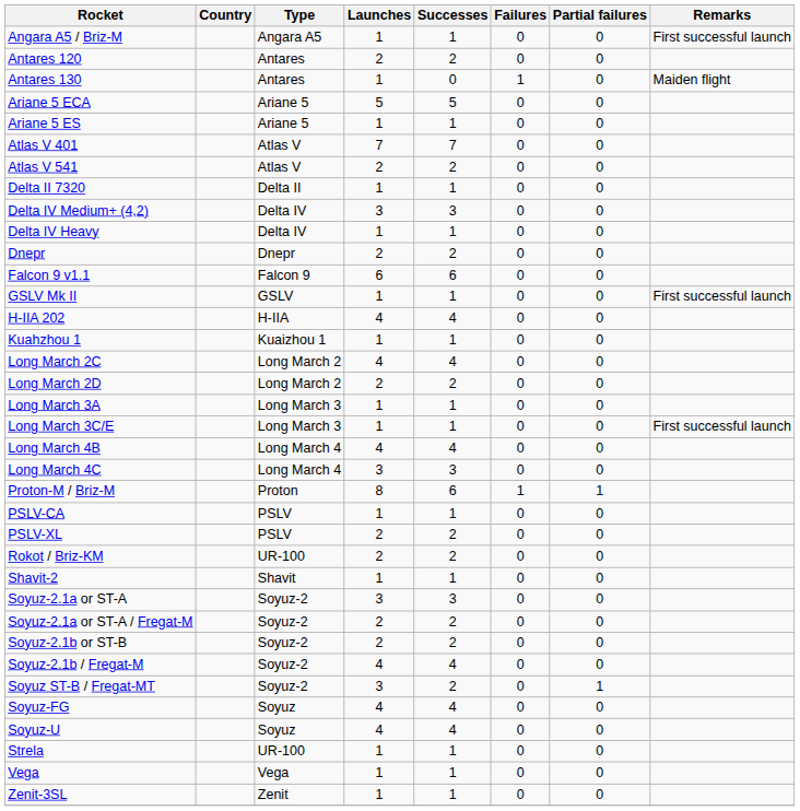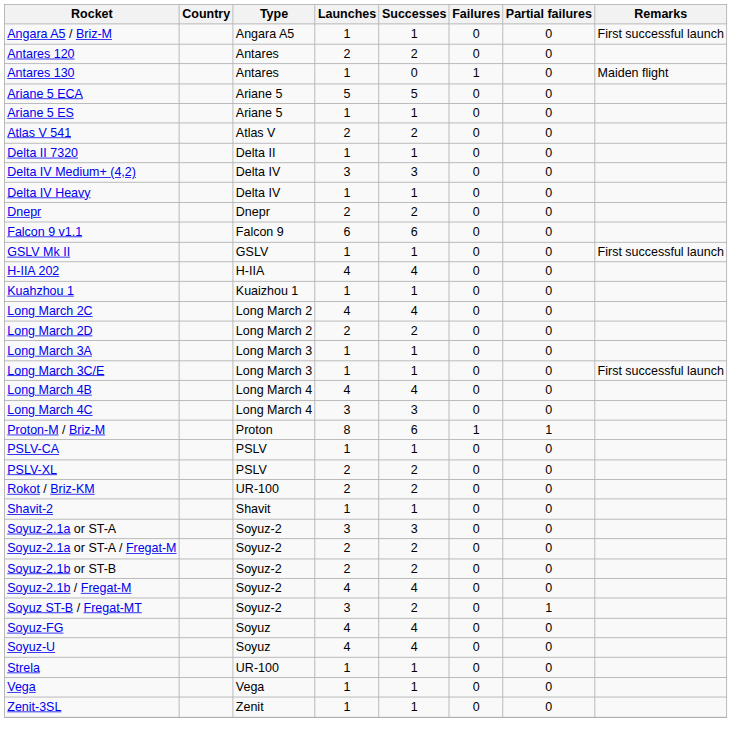- row: Atlas V 401 | Atlas V | 7 | 7 | 0 | 0
